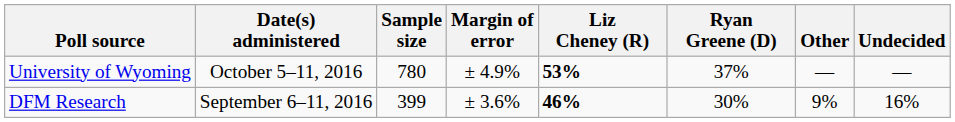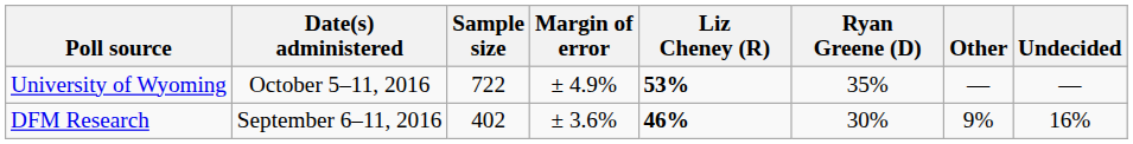University of Wyoming | Sample size: 780 -> 722
University of Wyoming | Ryan Greene (D): 37% -> 35%
DFM Research | Sample size: 399 -> 402
